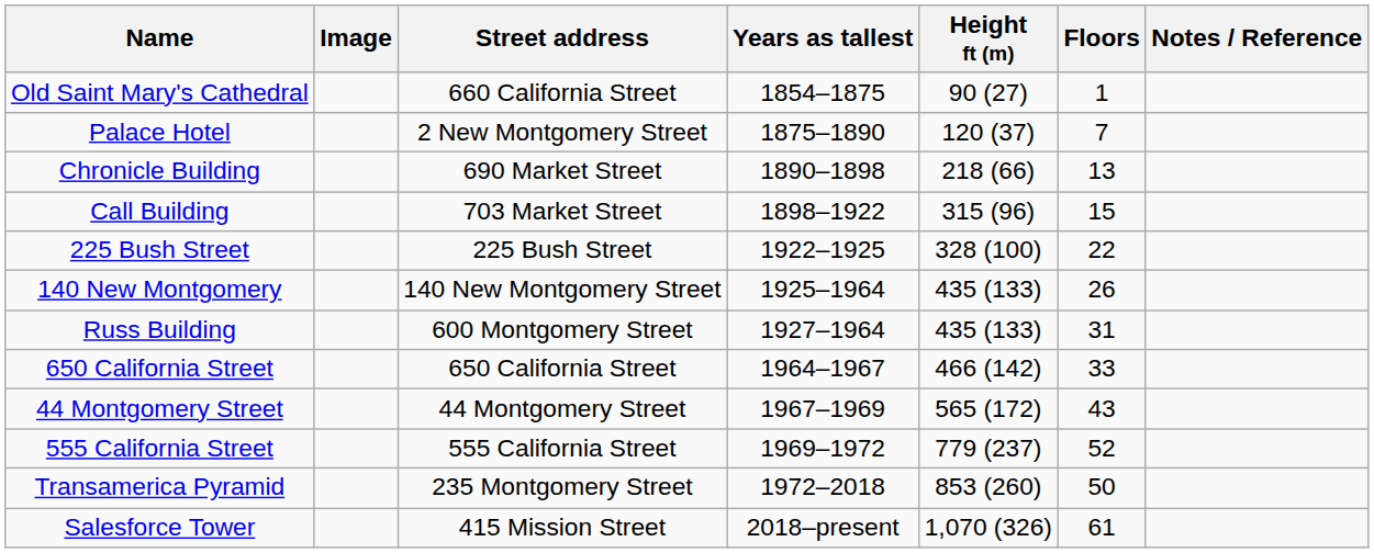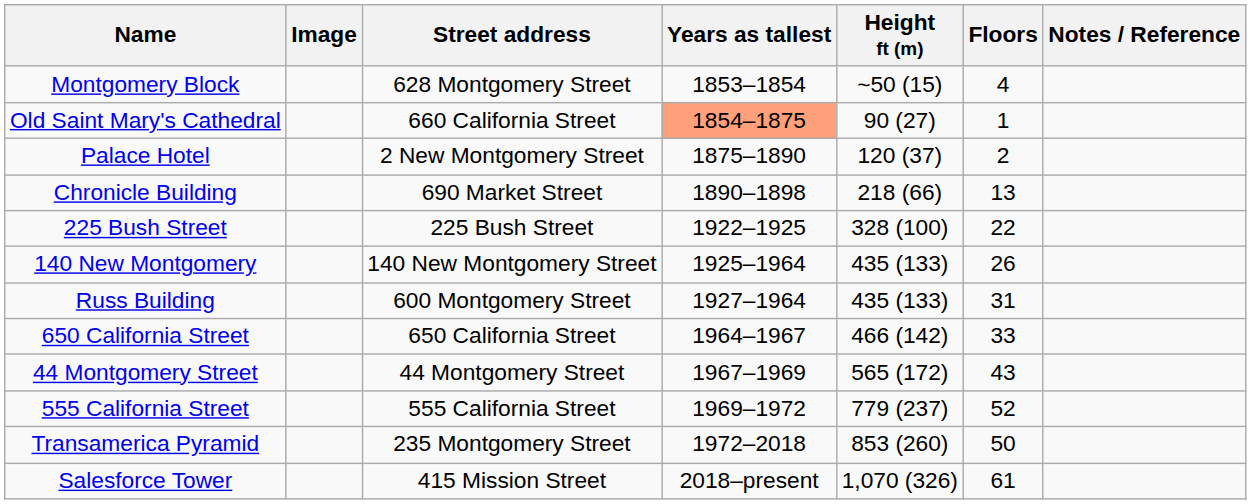+ row: Montgomery Block | 628 Montgomery Street | 1853–1854 | ~50 (15) | 4
Old Saint Mary's Cathedral | Years as tallest: no background -> lightsalmon background
Palace Hotel | Floors: 7 -> 2
- row: Call Building | 703 Market Street | 1898–1922 | 315 (96) | 15
